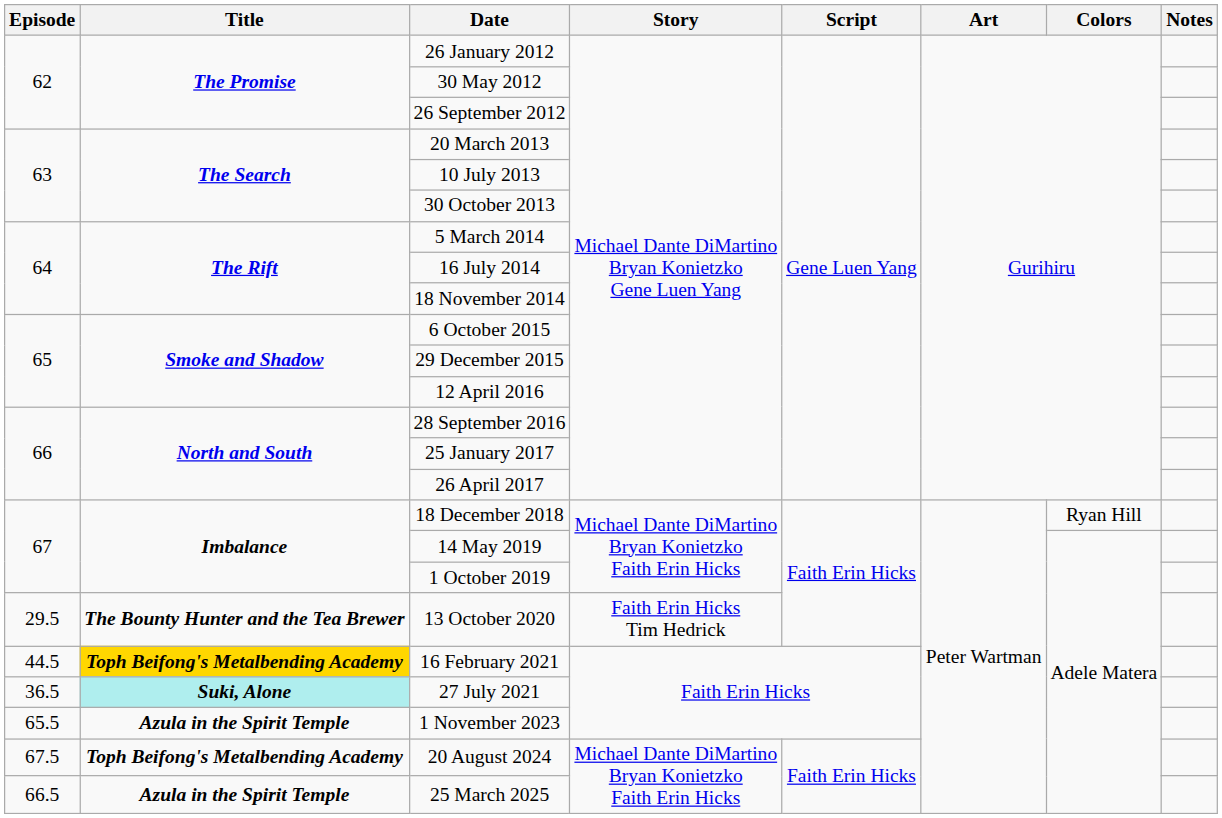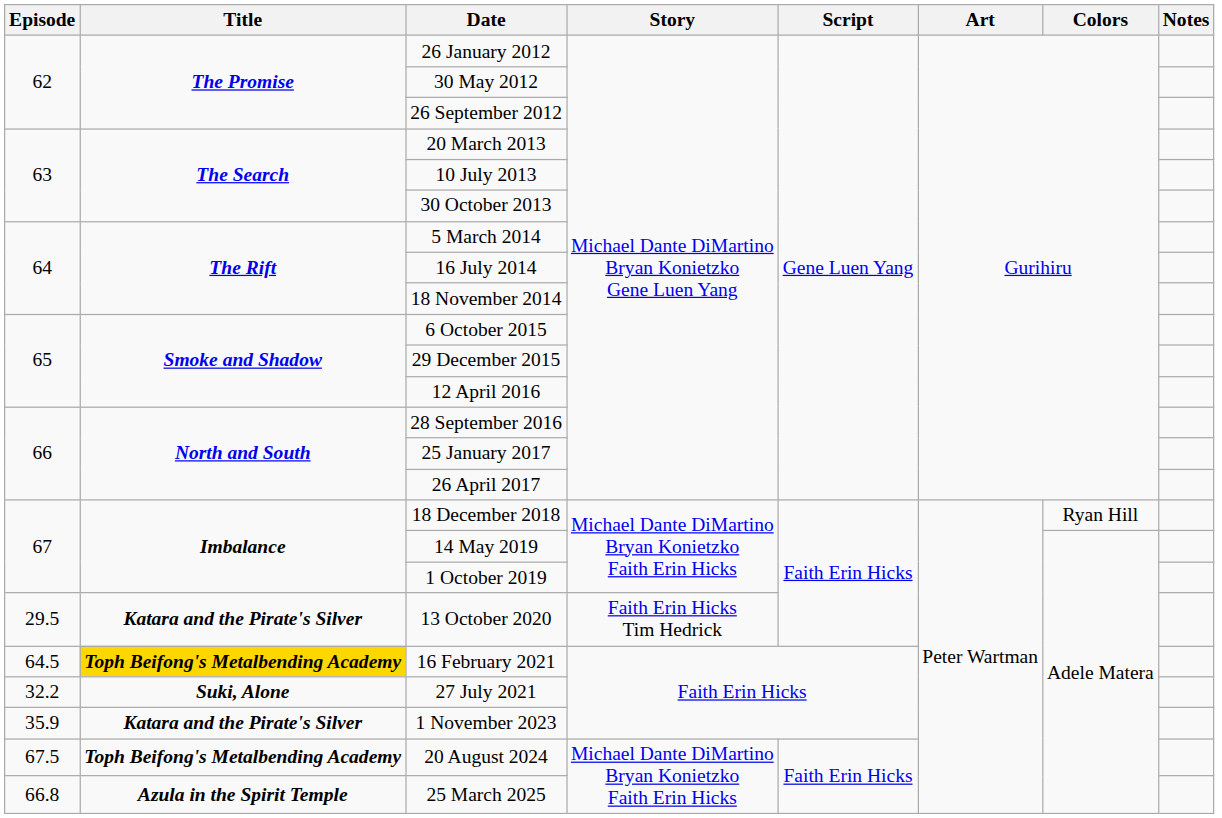13 October 2020 | Title: The Bounty Hunter and the Tea Brewer -> Katara and the Pirate's Silver
16 February 2021 | Episode: 44.5 -> 64.5
27 July 2021 | Episode: 36.5 -> 32.2
27 July 2021 | Title: paleturquoise background -> no background
1 November 2023 | Episode: 65.5 -> 35.9
1 November 2023 | Title: Azula in the Spirit Temple -> Katara and the Pirate's Silver
25 March 2025 | Episode: 66.5 -> 66.8
